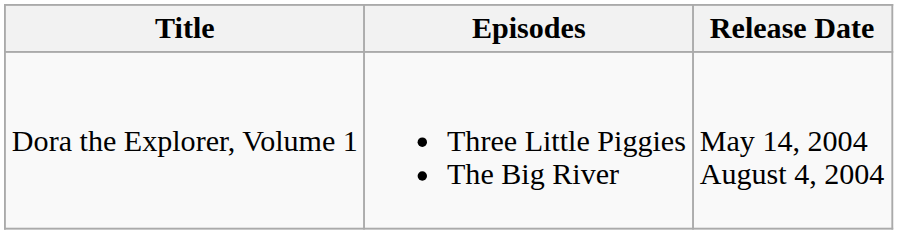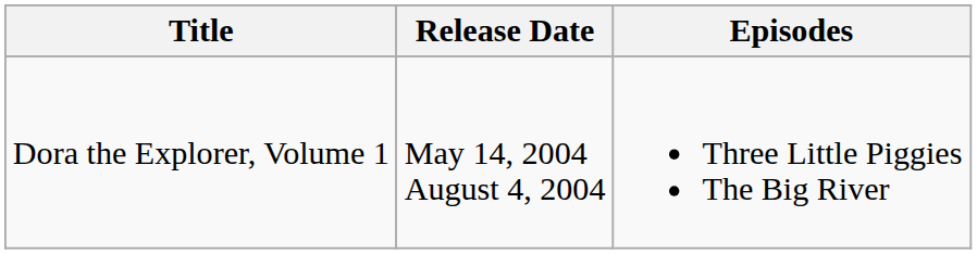columns swapped: Episodes <-> Release Date
